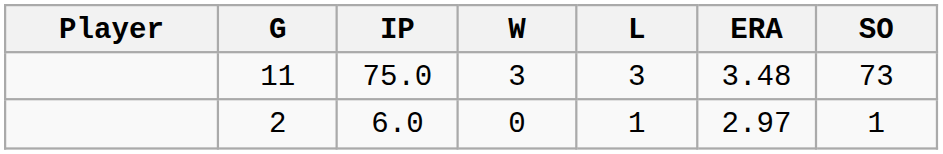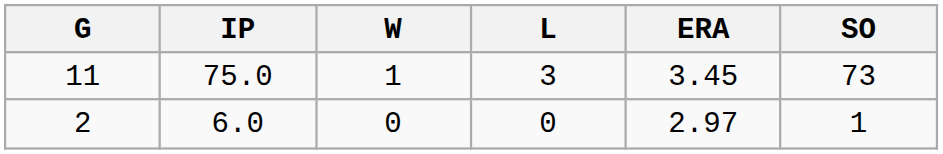- column: Player
11 | W: 3 -> 1
11 | ERA: 3.48 -> 3.45
2 | L: 1 -> 0
